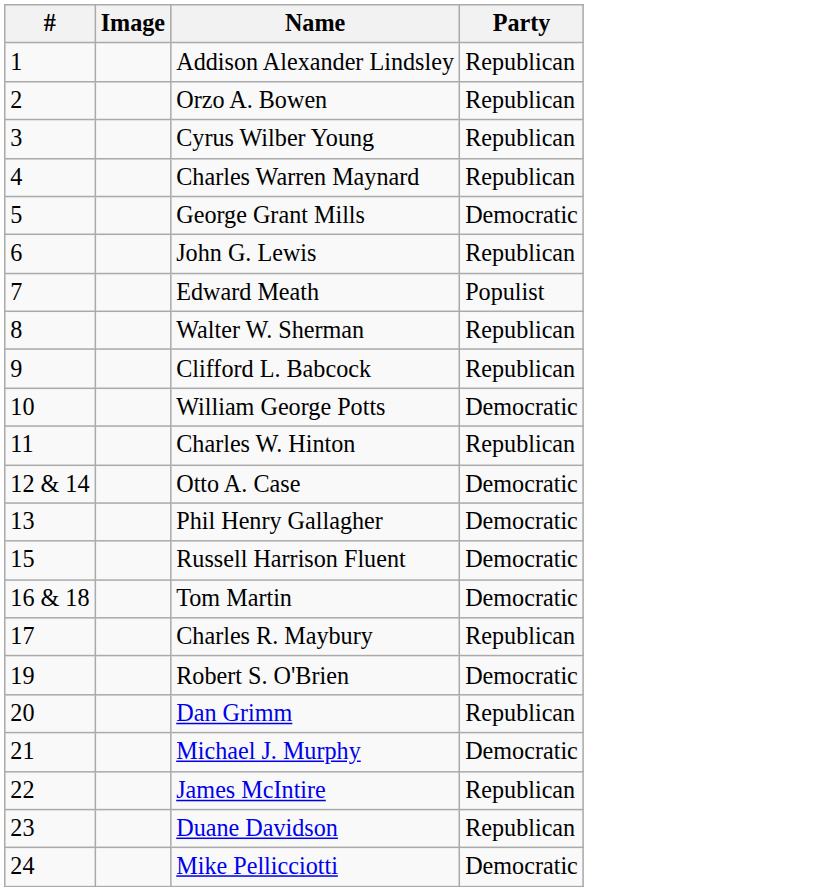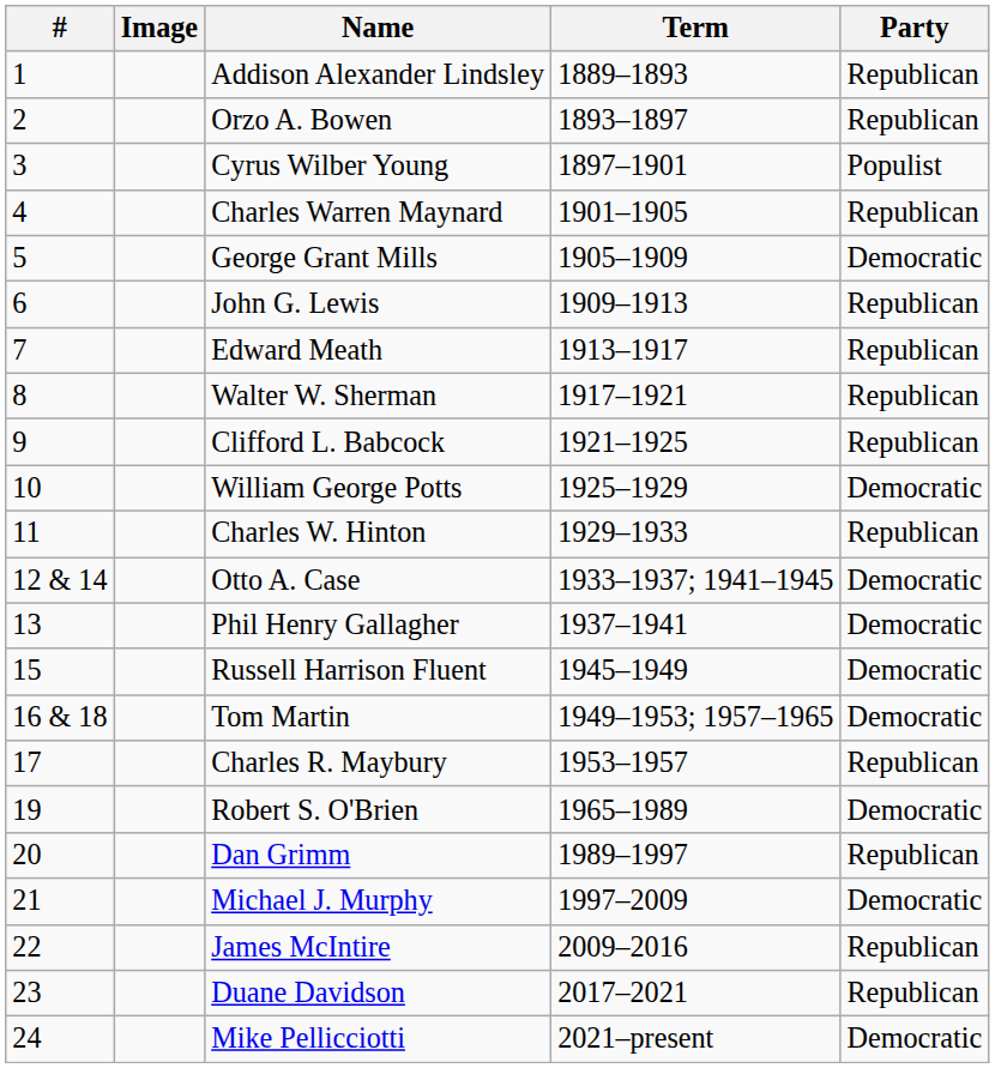+ column: Term | 1889–1893 | 1893–1897 | 1897–1901 | 1901–1905 | 1905–1909 | 1909–1913 | 1913–1917 | 1917–1921 | 1921–1925 | 1925–1929 | 1929–1933 | 1933–1937; 1941–1945 | 1937–1941 | 1945–1949 | 1949–1953; 1957–1965 | 1953–1957 | 1965–1989 | 1989–1997 | 1997–2009 | 2009–2016 | 2017–2021 | 2021–present
Cyrus Wilber Young | Party: Republican -> Populist
Edward Meath | Party: Populist -> Republican
